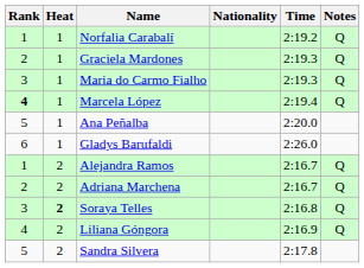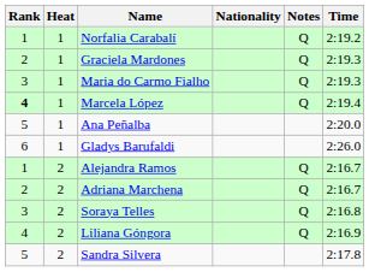columns swapped: Time <-> Notes
Soraya Telles | Heat: bold -> normal
